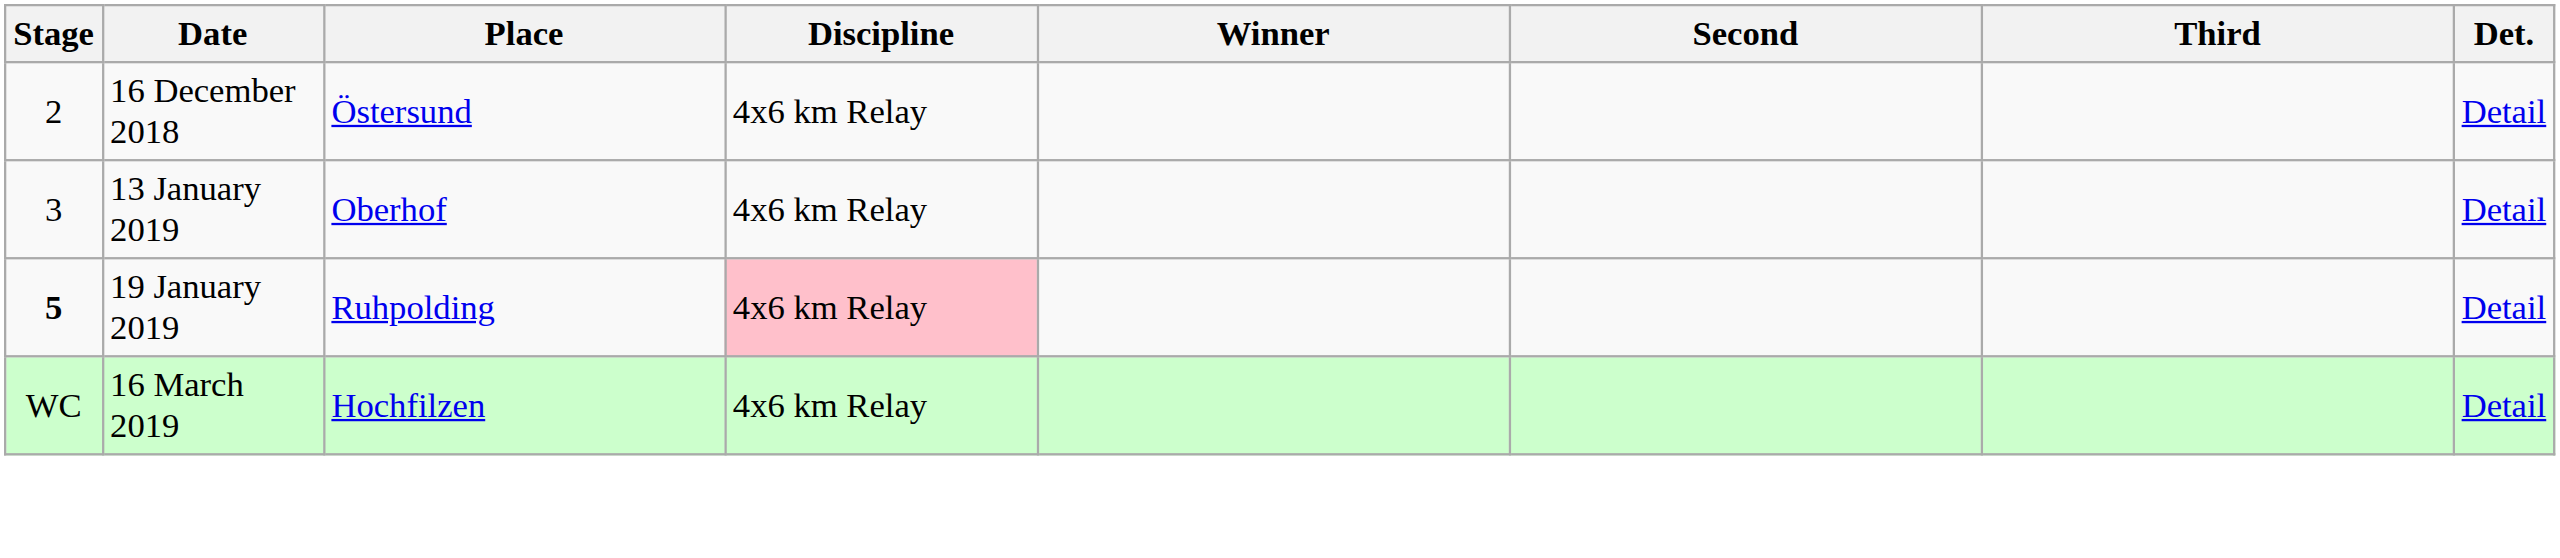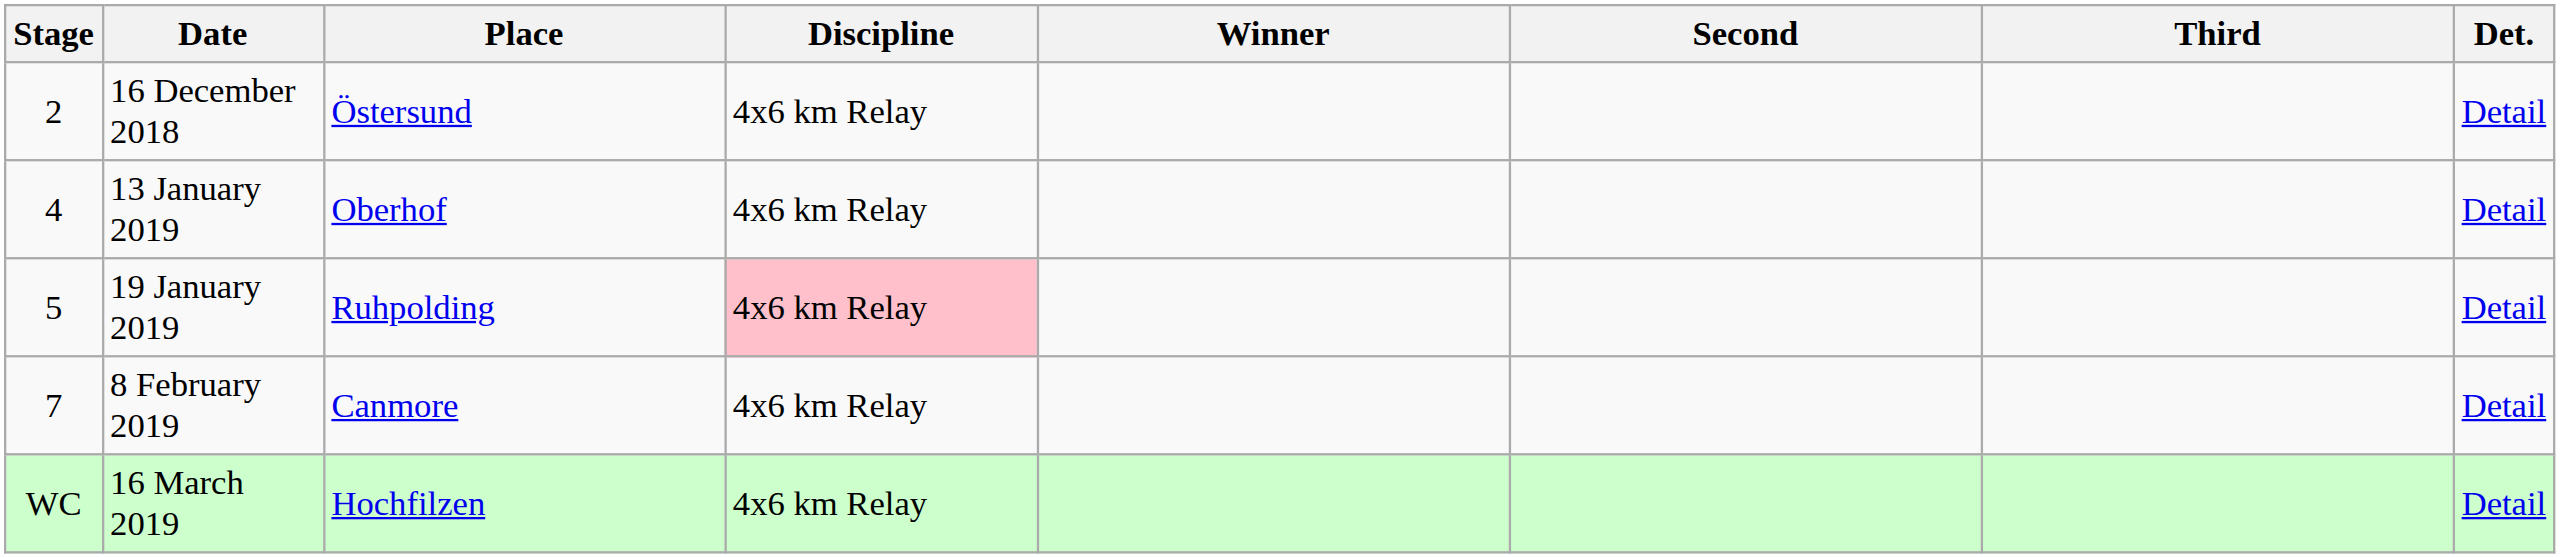13 January 2019 | Stage: 3 -> 4
19 January 2019 | Stage: bold -> normal
+ row: 7 | 8 February 2019 | Canmore | 4x6 km Relay | Detail
